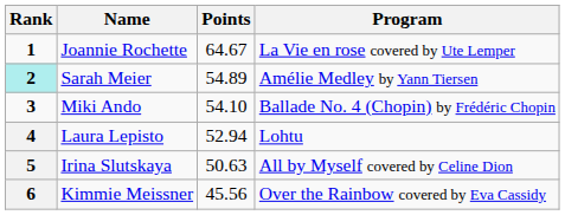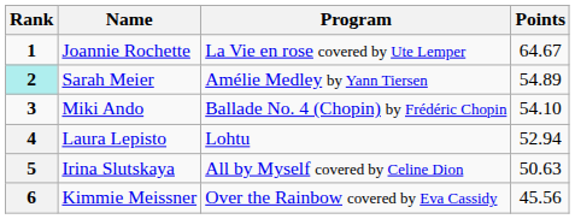columns swapped: Points <-> Program
